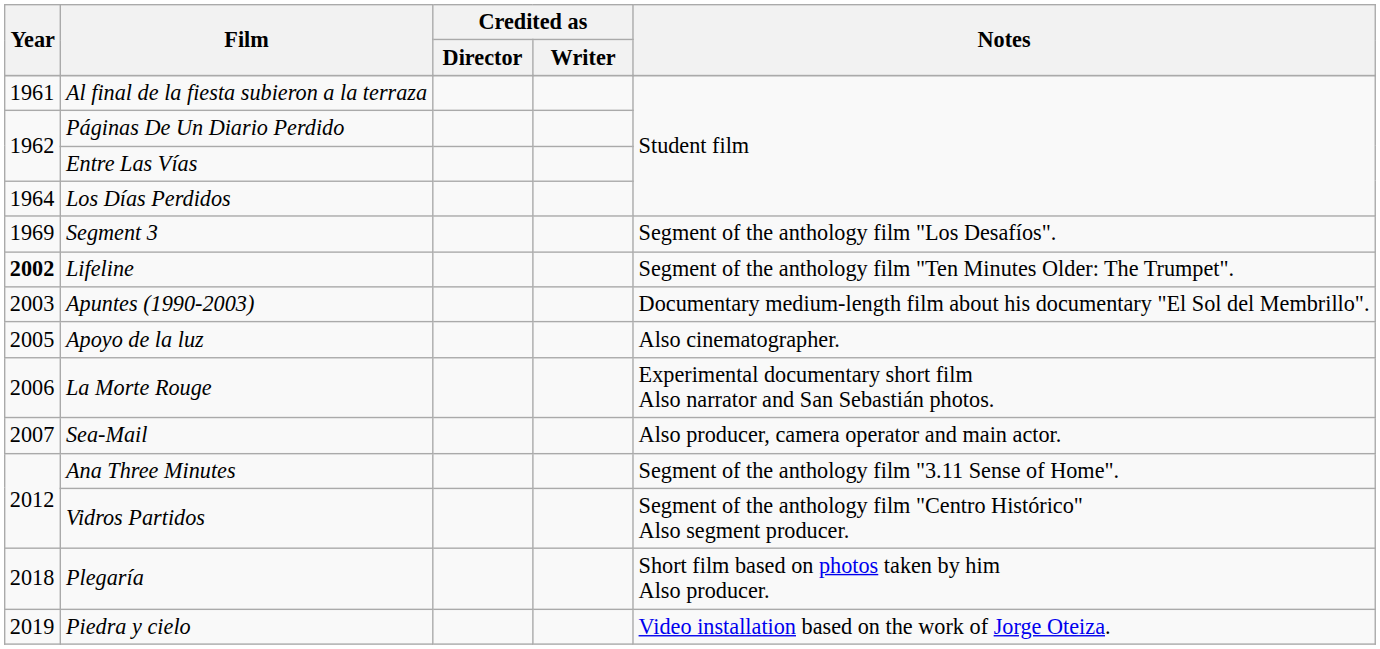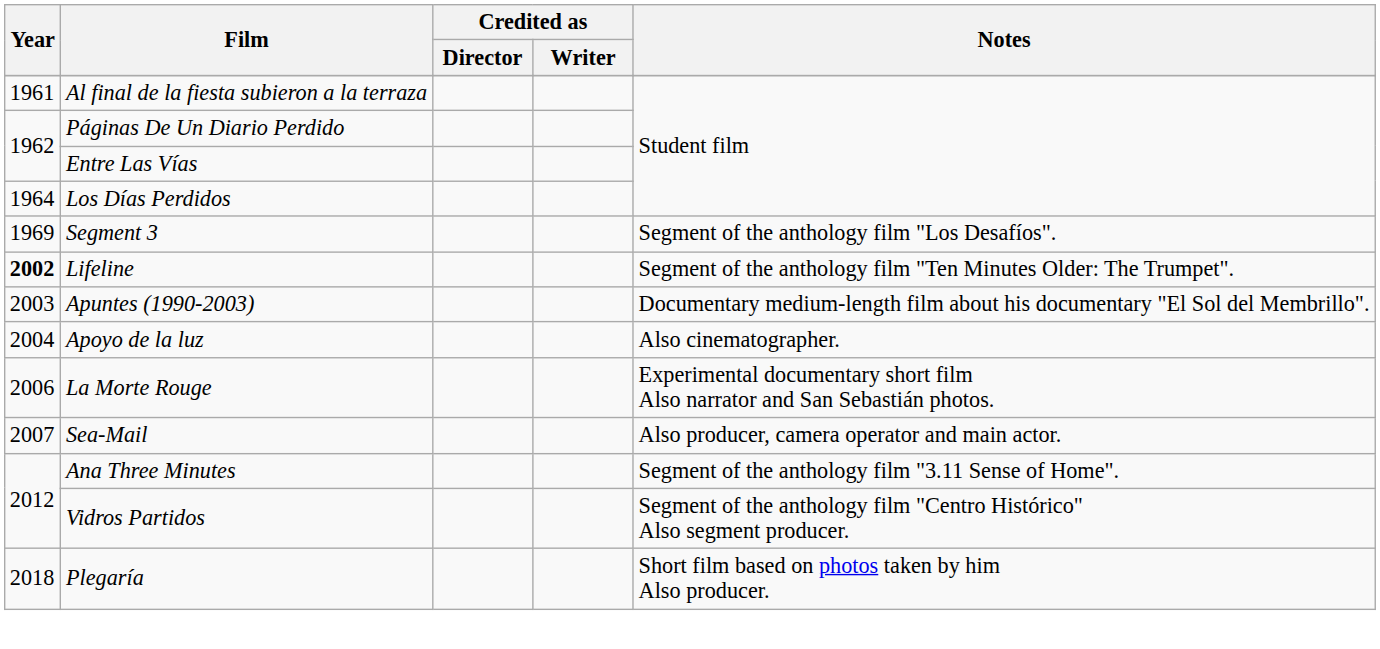Apoyo de la luz | Year: 2005 -> 2004
- row: 2019 | Piedra y cielo | Video installation based on the work of Jorge Oteiza.
